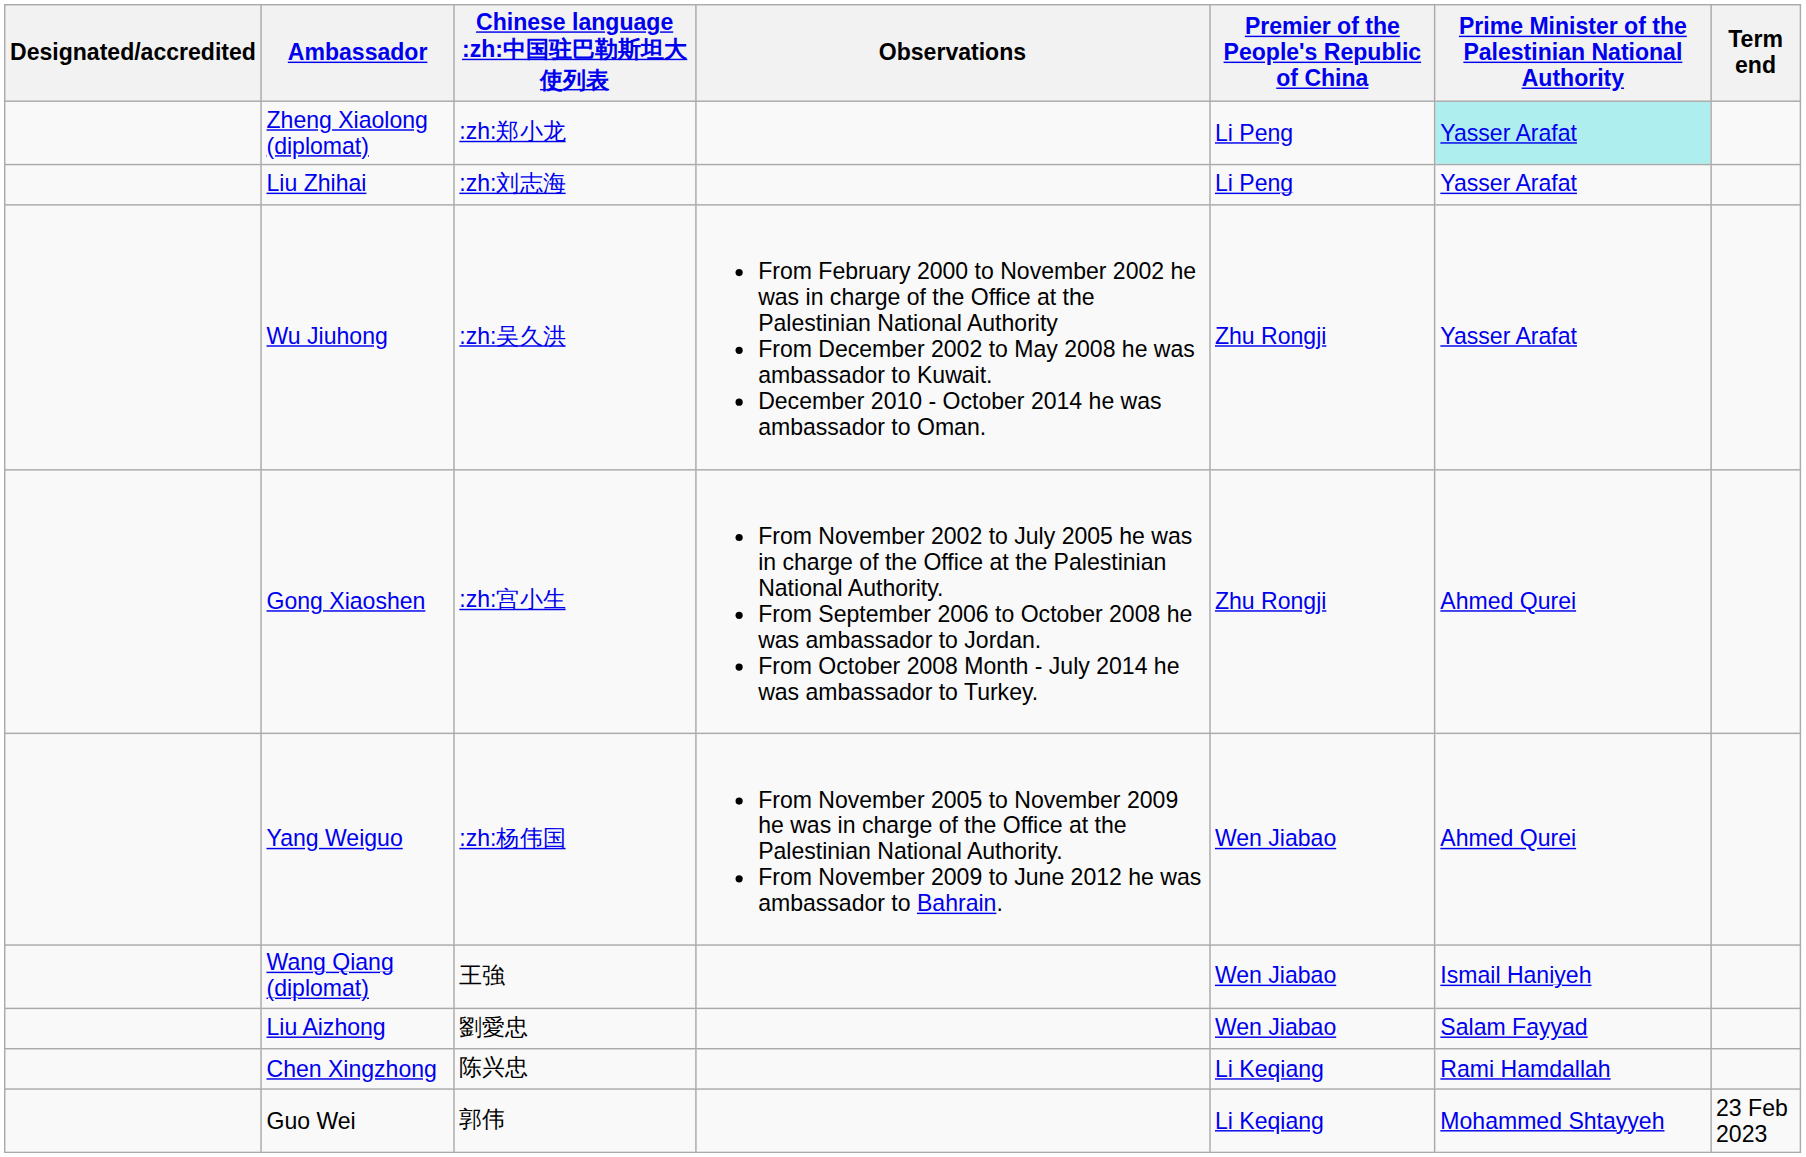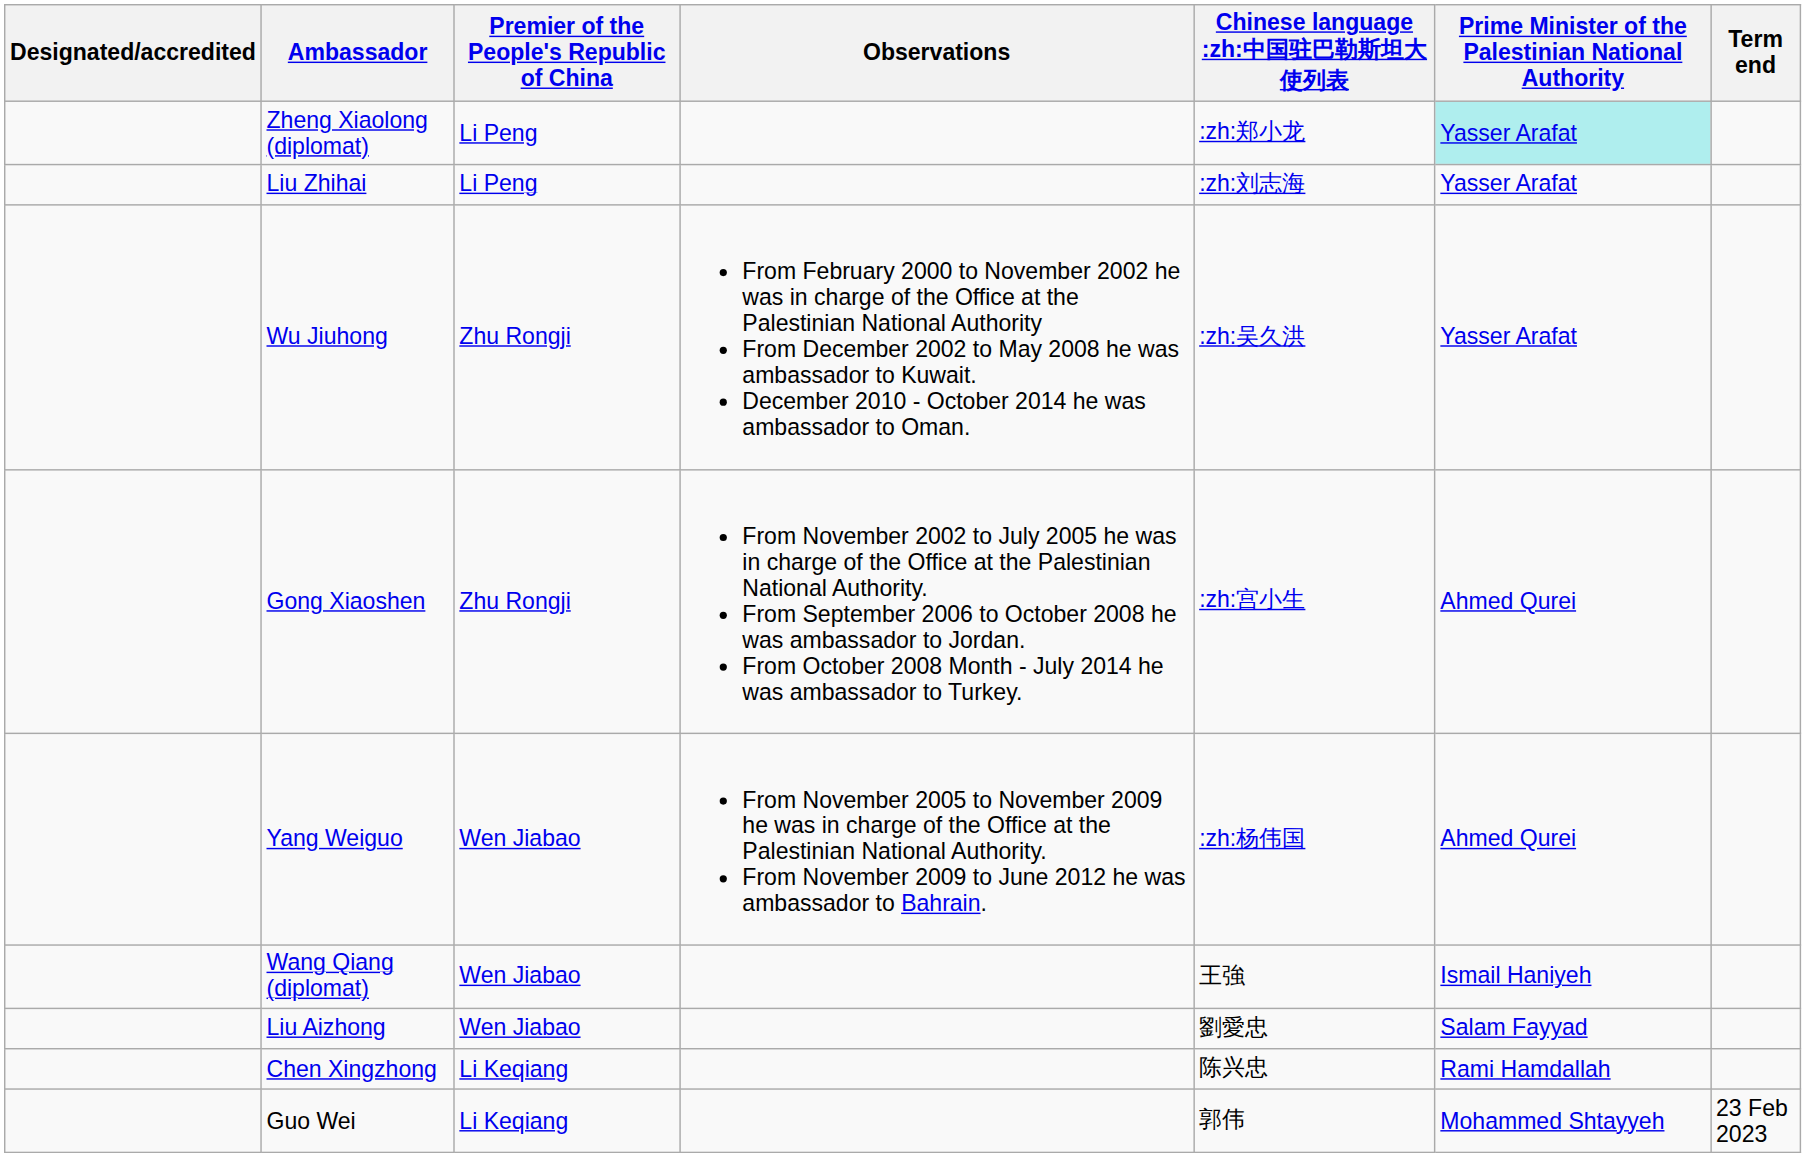columns swapped: Chinese language :zh:中国驻巴勒斯坦大使列表 <-> Premier of the People's Republic of China
